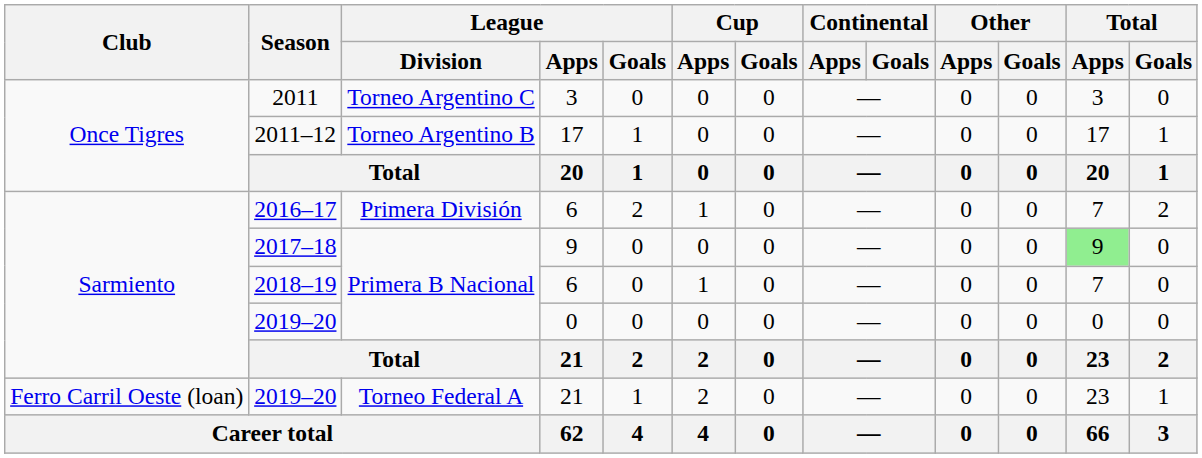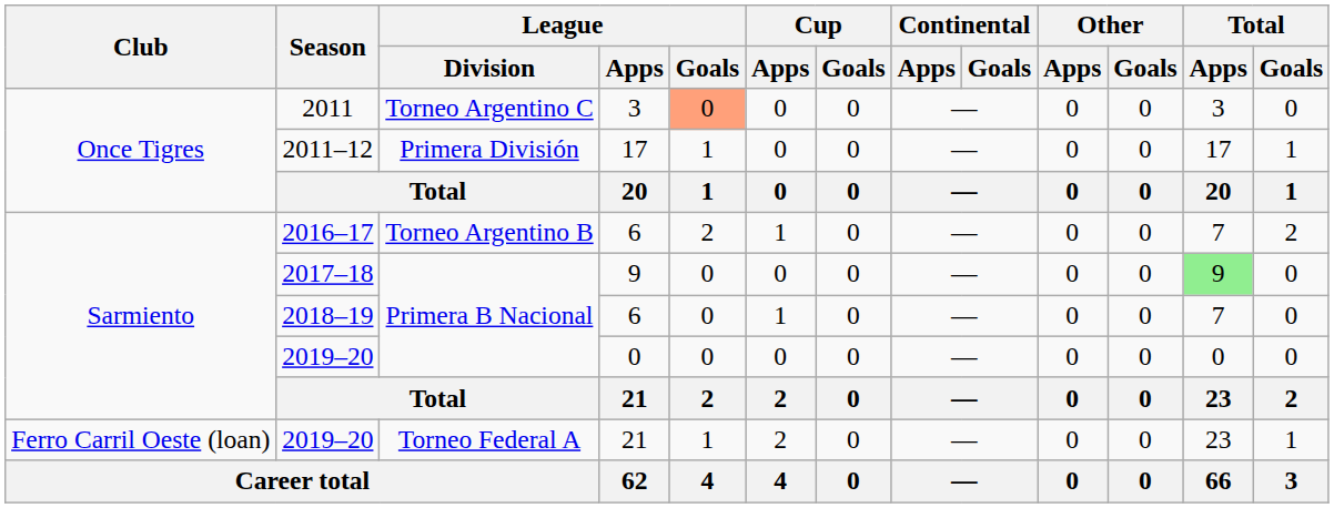2011 | League / Goals: no background -> lightsalmon background
2011–12 | League / Division: Torneo Argentino B -> Primera División
2016–17 | League / Division: Primera División -> Torneo Argentino B
